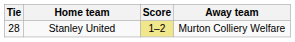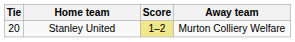Stanley United | Tie: 28 -> 20
